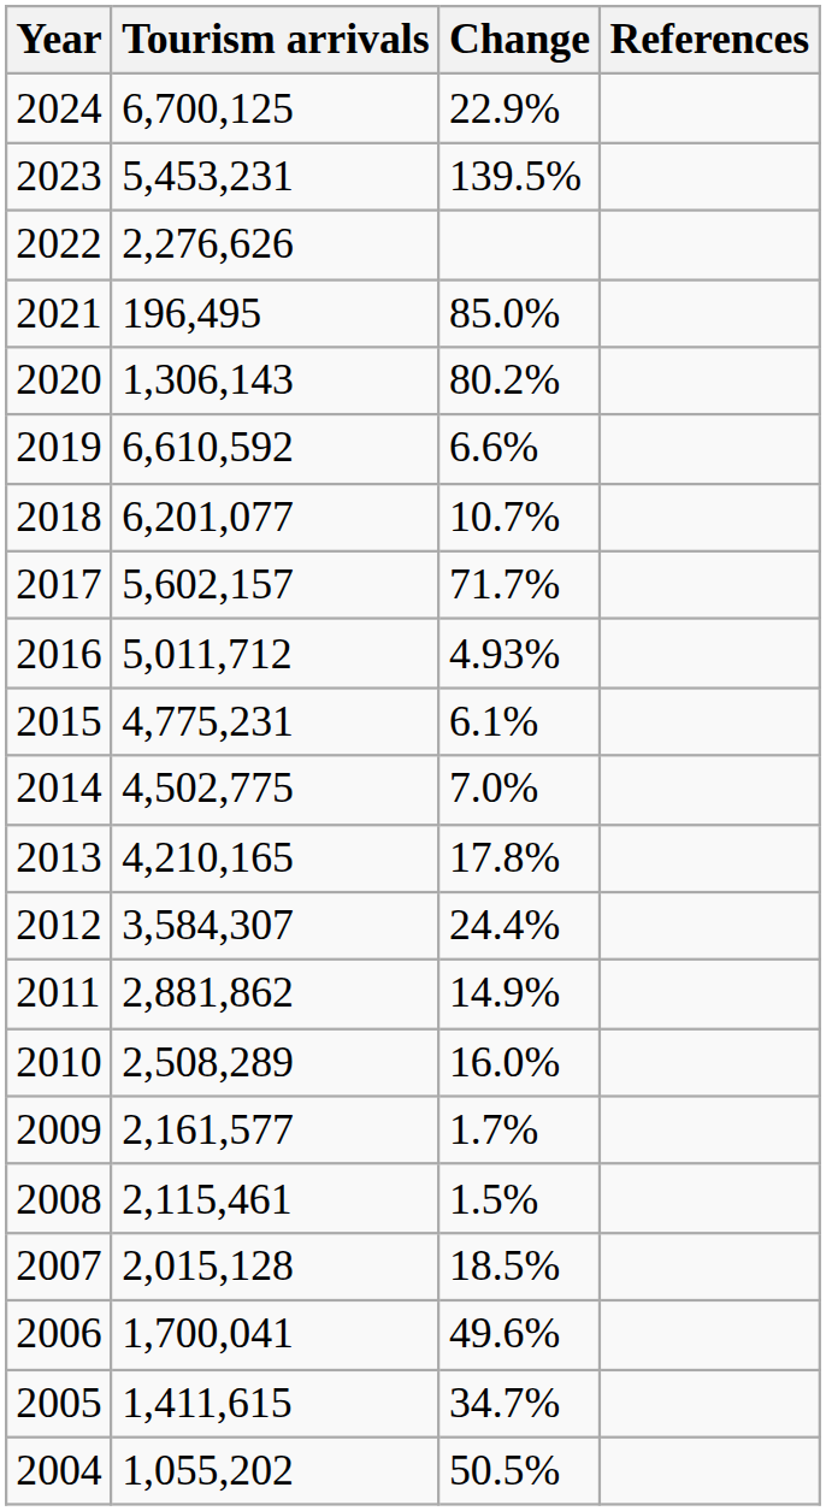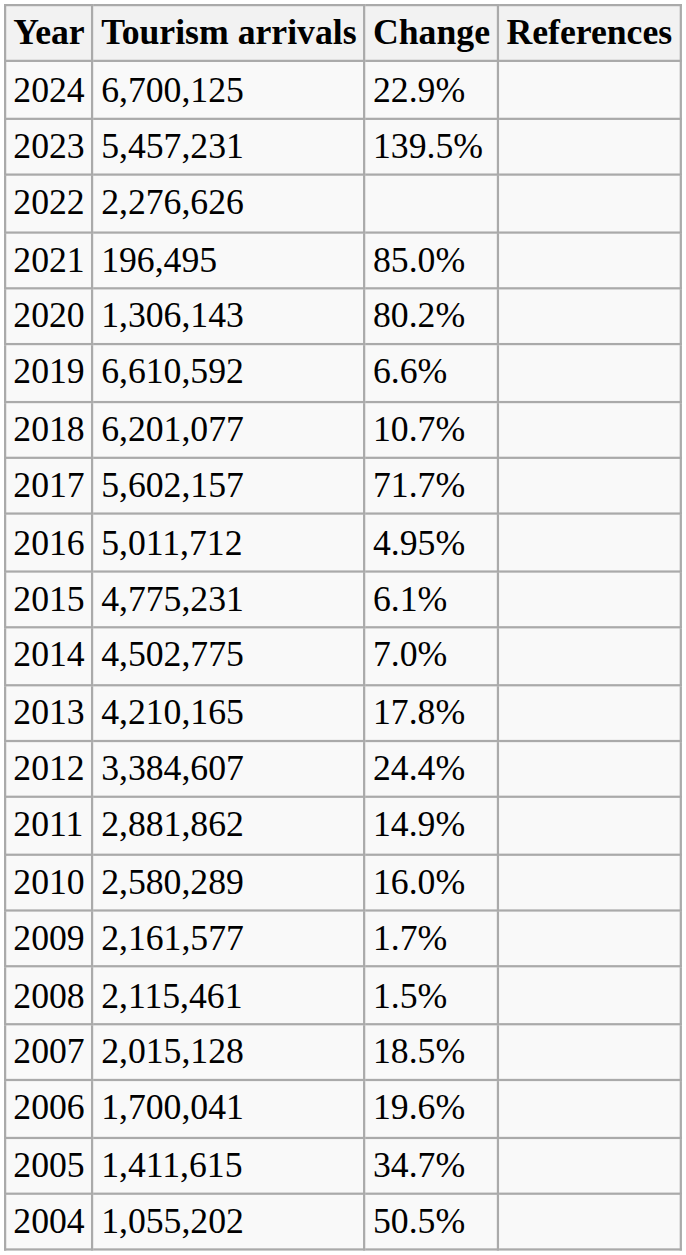2023 | Tourism arrivals: 5,453,231 -> 5,457,231
2016 | Change: 4.93% -> 4.95%
2012 | Tourism arrivals: 3,584,307 -> 3,384,607
2010 | Tourism arrivals: 2,508,289 -> 2,580,289
2006 | Change: 49.6% -> 19.6%
